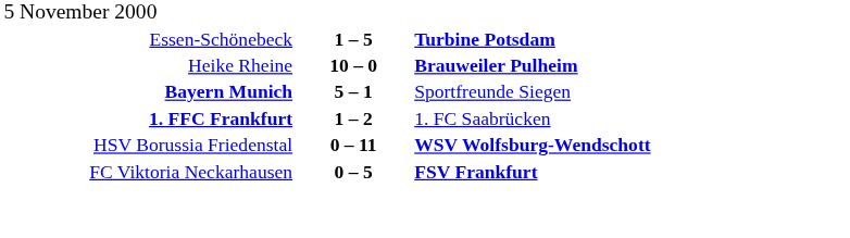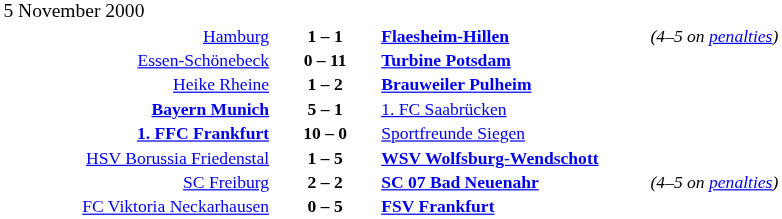+ row: Hamburg | 1 – 1 | Flaesheim-Hillen | (4–5 on penalties)
Essen-Schönebeck | column 2: 1 – 5 -> 0 – 11
Heike Rheine | column 2: 10 – 0 -> 1 – 2
Bayern Munich | column 3: Sportfreunde Siegen -> 1. FC Saabrücken
1. FFC Frankfurt | column 2: 1 – 2 -> 10 – 0
1. FFC Frankfurt | column 3: 1. FC Saabrücken -> Sportfreunde Siegen
HSV Borussia Friedenstal | column 2: 0 – 11 -> 1 – 5
+ row: SC Freiburg | 2 – 2 | SC 07 Bad Neuenahr | (4–5 on penalties)
